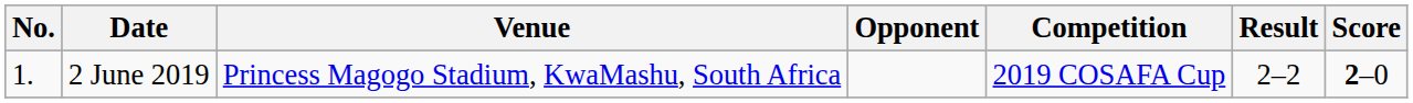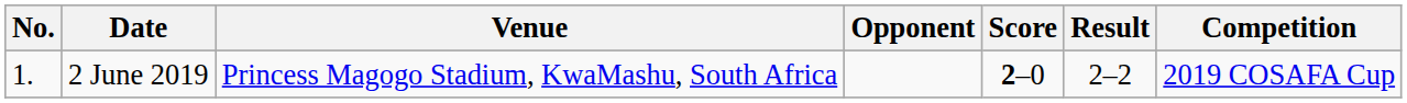columns swapped: Score <-> Competition
